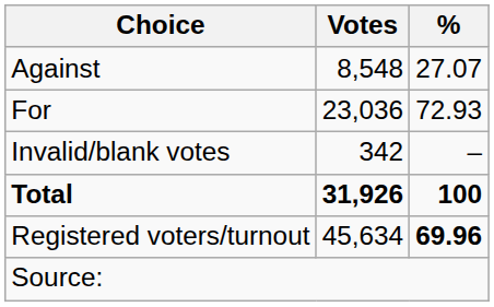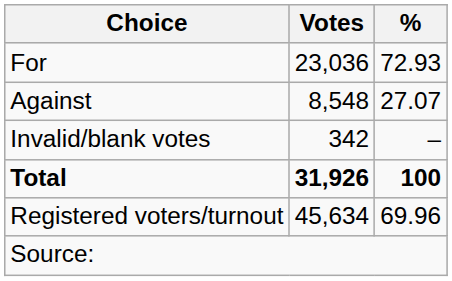rows swapped: For <-> Against
Registered voters/turnout | %: bold -> normal
